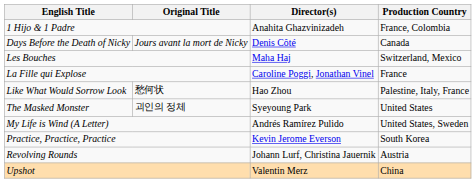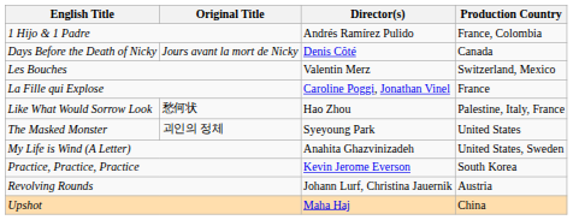1 Hijo & 1 Padre | Director(s): Anahita Ghazvinizadeh -> Andrés Ramírez Pulido
Les Bouches | Director(s): Maha Haj -> Valentin Merz
My Life is Wind (A Letter) | Director(s): Andrés Ramírez Pulido -> Anahita Ghazvinizadeh
Upshot | Director(s): Valentin Merz -> Maha Haj
